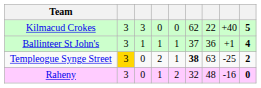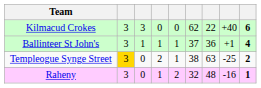Kilmacud Crokes | column 9: 5 -> 6
Templeogue Synge Street | column 6: bold -> normal
Raheny | column 9: 0 -> 1
